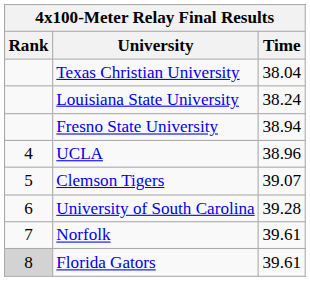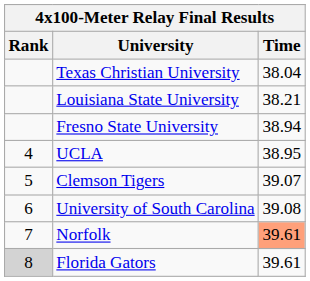Louisiana State University | Time: 38.24 -> 38.21
UCLA | Time: 38.96 -> 38.95
University of South Carolina | Time: 39.28 -> 39.08
Norfolk | Time: no background -> lightsalmon background
